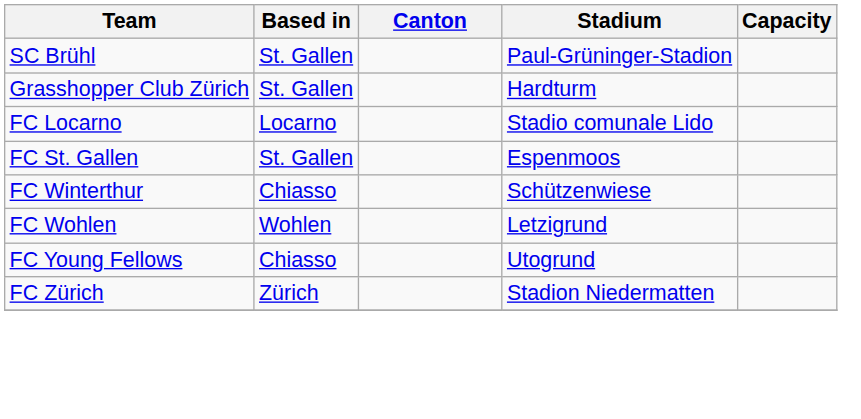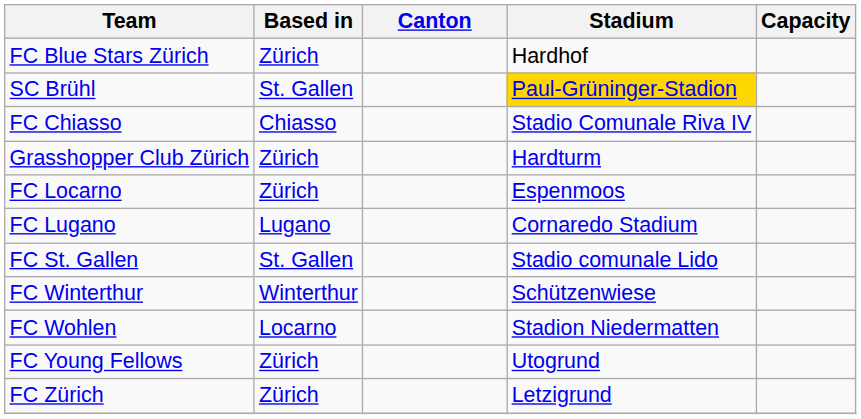+ row: FC Blue Stars Zürich | Zürich | Hardhof
SC Brühl | Stadium: no background -> gold background
+ row: FC Chiasso | Chiasso | Stadio Comunale Riva IV
Grasshopper Club Zürich | Based in: St. Gallen -> Zürich
FC Locarno | Based in: Locarno -> Zürich
FC Locarno | Stadium: Stadio comunale Lido -> Espenmoos
+ row: FC Lugano | Lugano | Cornaredo Stadium
FC St. Gallen | Stadium: Espenmoos -> Stadio comunale Lido
FC Winterthur | Based in: Chiasso -> Winterthur
FC Wohlen | Based in: Wohlen -> Locarno
FC Wohlen | Stadium: Letzigrund -> Stadion Niedermatten
FC Young Fellows | Based in: Chiasso -> Zürich
FC Zürich | Stadium: Stadion Niedermatten -> Letzigrund
